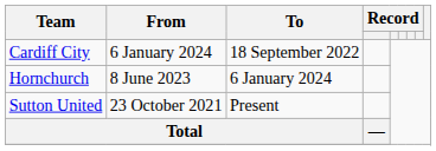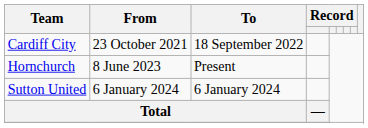Cardiff City | From: 6 January 2024 -> 23 October 2021
Hornchurch | To: 6 January 2024 -> Present
Sutton United | From: 23 October 2021 -> 6 January 2024
Sutton United | To: Present -> 6 January 2024
